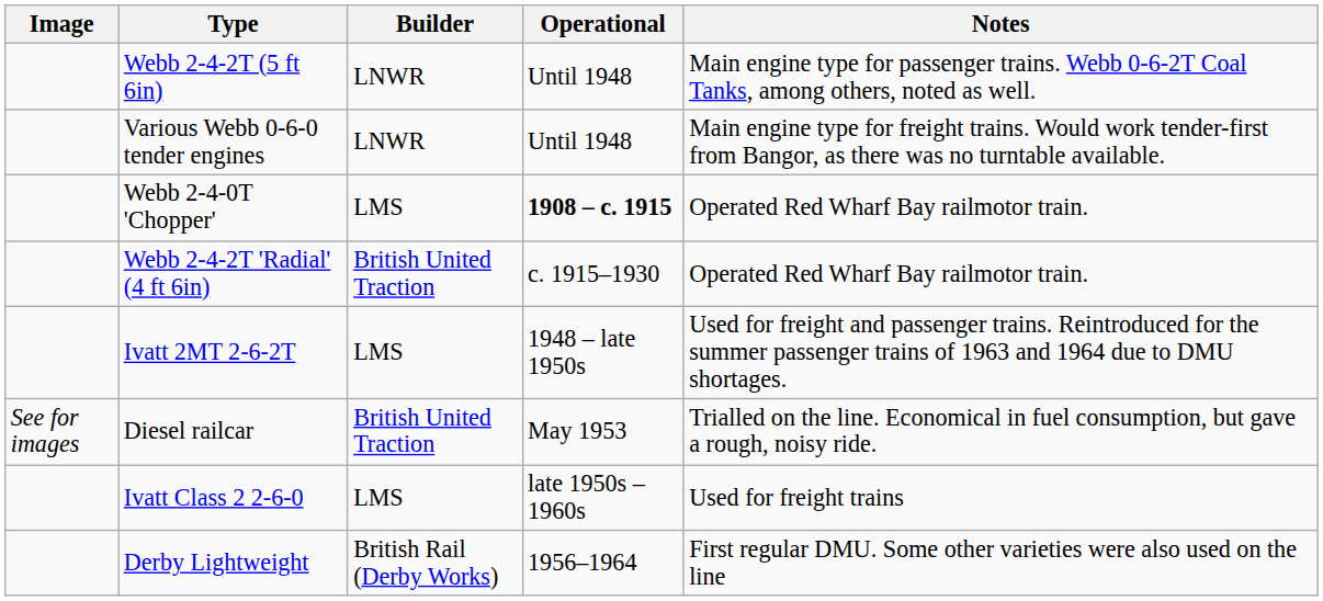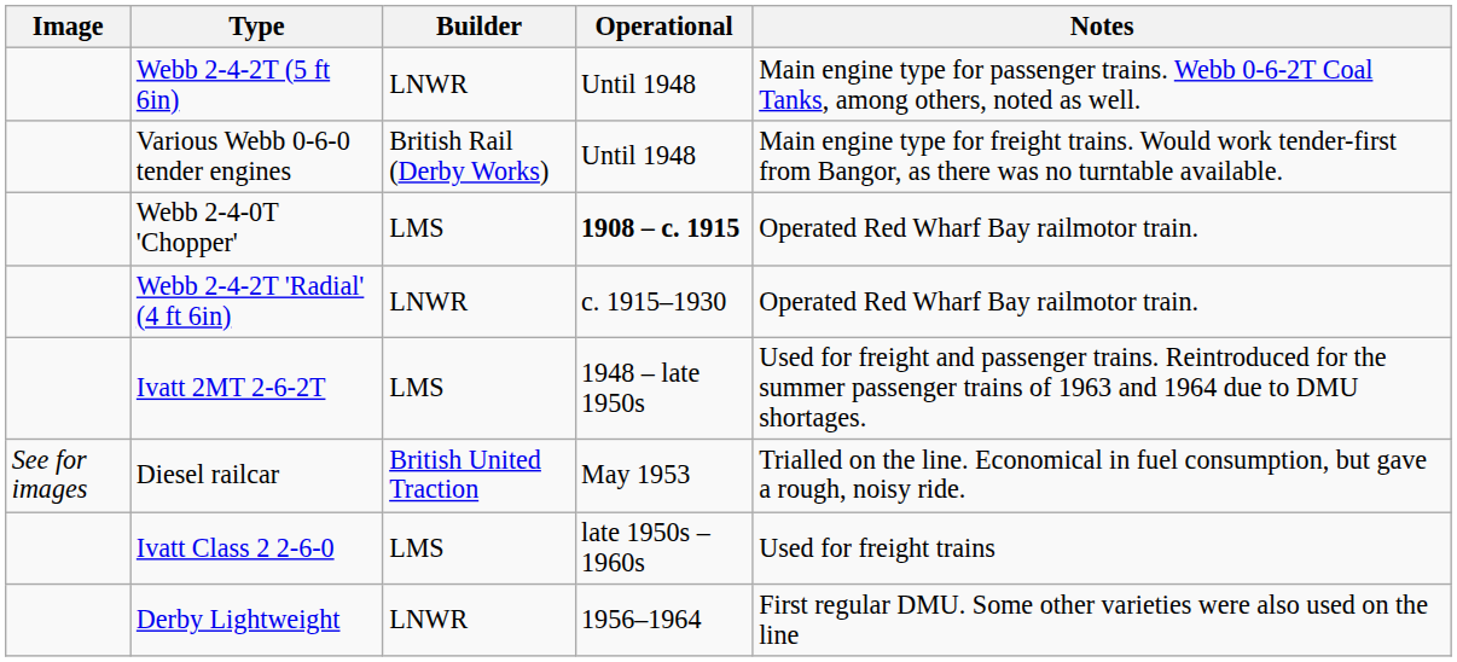Various Webb 0-6-0 tender engines | Builder: LNWR -> British Rail (Derby Works)
Webb 2-4-2T 'Radial' (4 ft 6in) | Builder: British United Traction -> LNWR
Derby Lightweight | Builder: British Rail (Derby Works) -> LNWR
